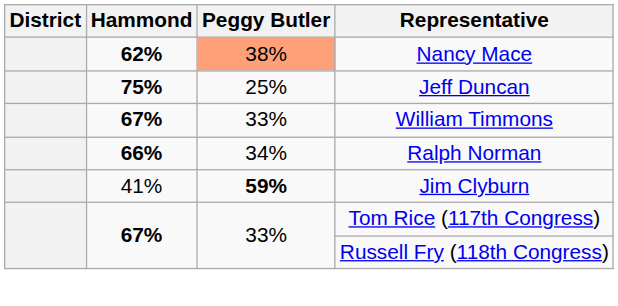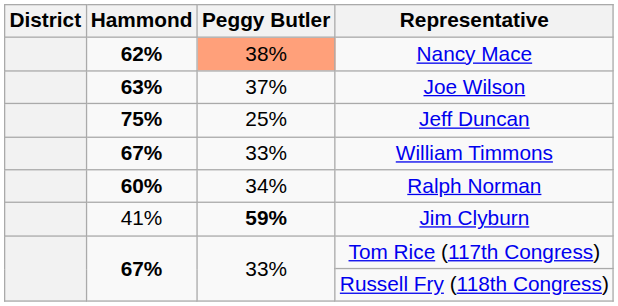+ row: 63% | 37% | Joe Wilson
Ralph Norman | Hammond: 66% -> 60%
